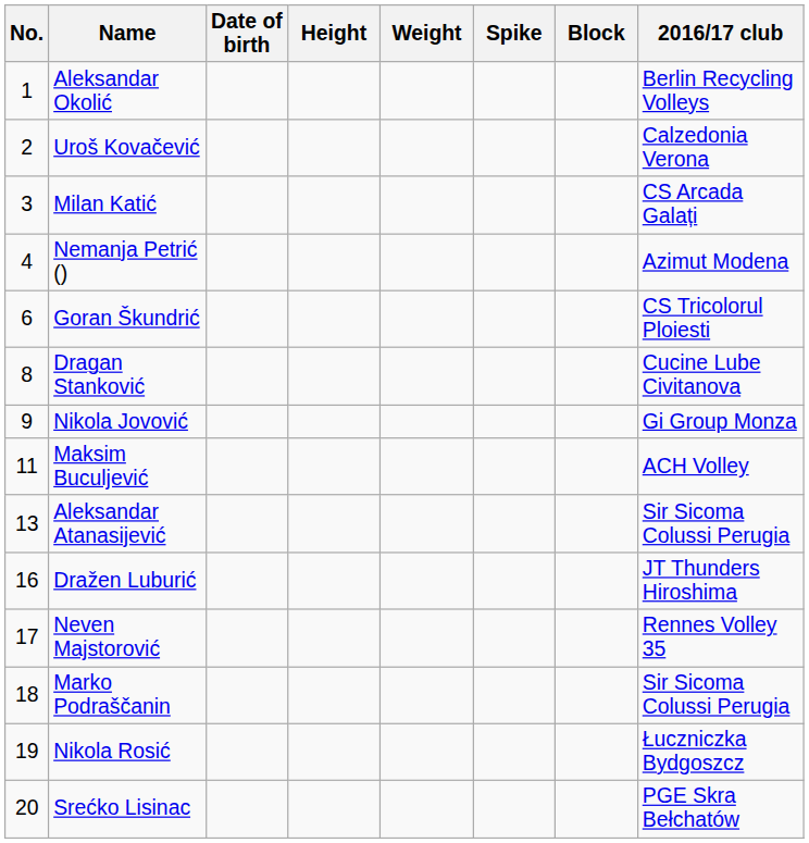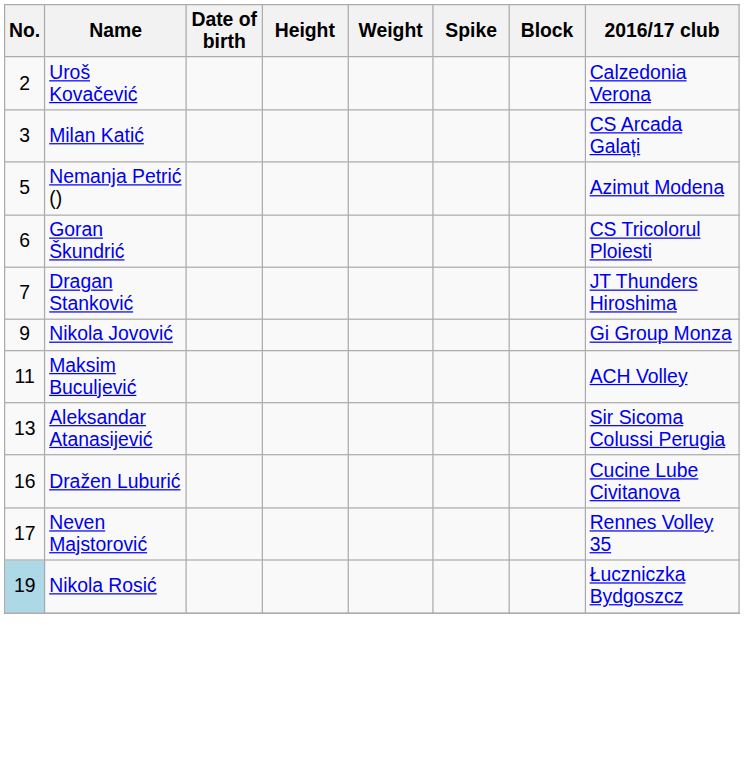- row: 1 | Aleksandar Okolić | Berlin Recycling Volleys
Nemanja Petrić () | No.: 4 -> 5
Dragan Stanković | No.: 8 -> 7
Dragan Stanković | 2016/17 club: Cucine Lube Civitanova -> JT Thunders Hiroshima
Dražen Luburić | 2016/17 club: JT Thunders Hiroshima -> Cucine Lube Civitanova
- row: 18 | Marko Podraščanin | Sir Sicoma Colussi Perugia
Nikola Rosić | No.: no background -> lightblue background
- row: 20 | Srećko Lisinac | PGE Skra Bełchatów
